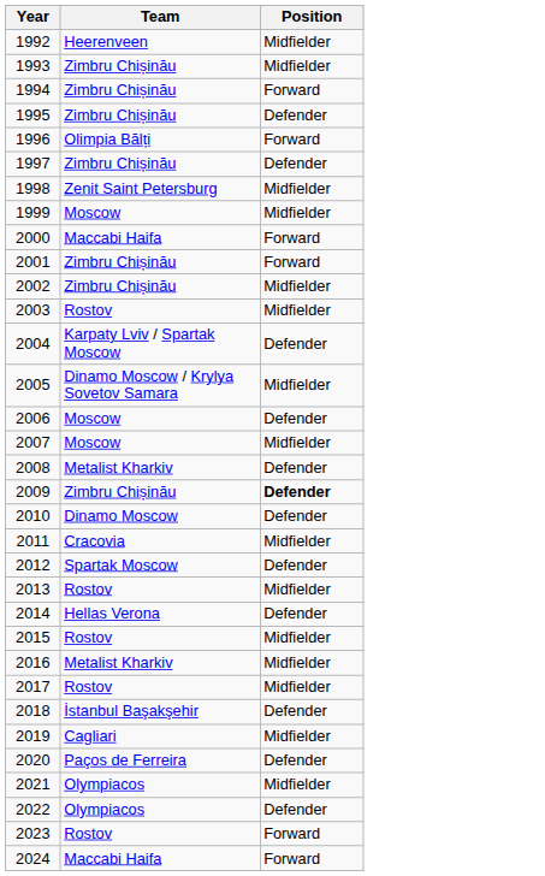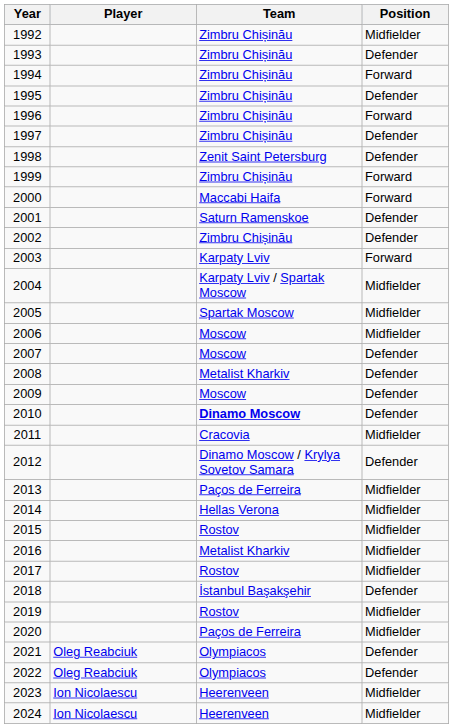+ column: Player | Oleg Reabciuk | Oleg Reabciuk | Ion Nicolaescu | Ion Nicolaescu
1992 | Team: Heerenveen -> Zimbru Chișinău
1993 | Position: Midfielder -> Defender
1996 | Team: Olimpia Bălți -> Zimbru Chișinău
1998 | Position: Midfielder -> Defender
1999 | Team: Moscow -> Zimbru Chișinău
1999 | Position: Midfielder -> Forward
2001 | Team: Zimbru Chișinău -> Saturn Ramenskoe
2001 | Position: Forward -> Defender
2002 | Position: Midfielder -> Defender
2003 | Team: Rostov -> Karpaty Lviv
2003 | Position: Midfielder -> Forward
2004 | Position: Defender -> Midfielder
2005 | Team: Dinamo Moscow / Krylya Sovetov Samara -> Spartak Moscow
2006 | Position: Defender -> Midfielder
2007 | Position: Midfielder -> Defender
2009 | Team: Zimbru Chișinău -> Moscow
2009 | Position: bold -> normal
2010 | Team: normal -> bold
2012 | Team: Spartak Moscow -> Dinamo Moscow / Krylya Sovetov Samara
2013 | Team: Rostov -> Paços de Ferreira
2014 | Position: Defender -> Midfielder
2019 | Team: Cagliari -> Rostov
2020 | Position: Defender -> Midfielder
2021 | Position: Midfielder -> Defender
2023 | Team: Rostov -> Heerenveen
2023 | Position: Forward -> Midfielder
2024 | Team: Maccabi Haifa -> Heerenveen
2024 | Position: Forward -> Midfielder
